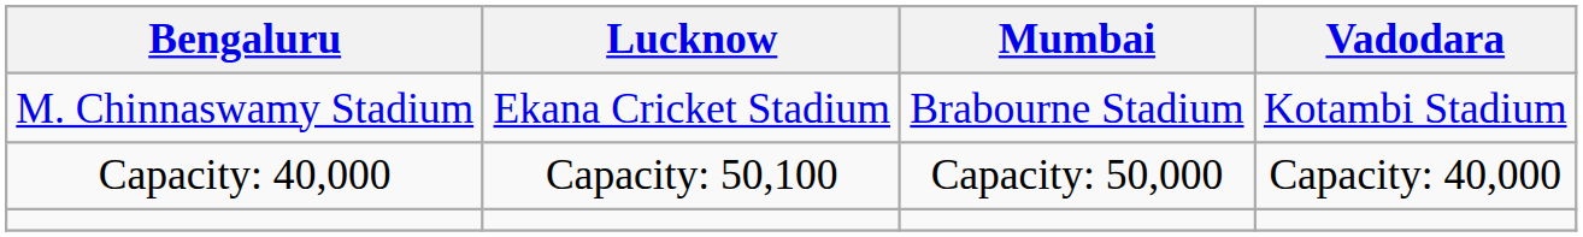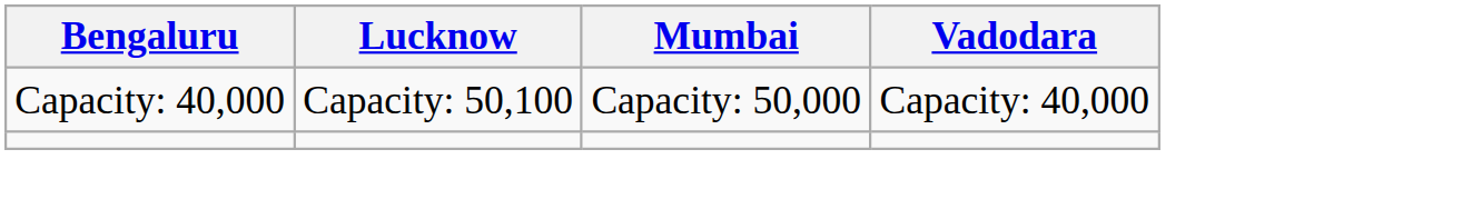- row: M. Chinnaswamy Stadium | Ekana Cricket Stadium | Brabourne Stadium | Kotambi Stadium
